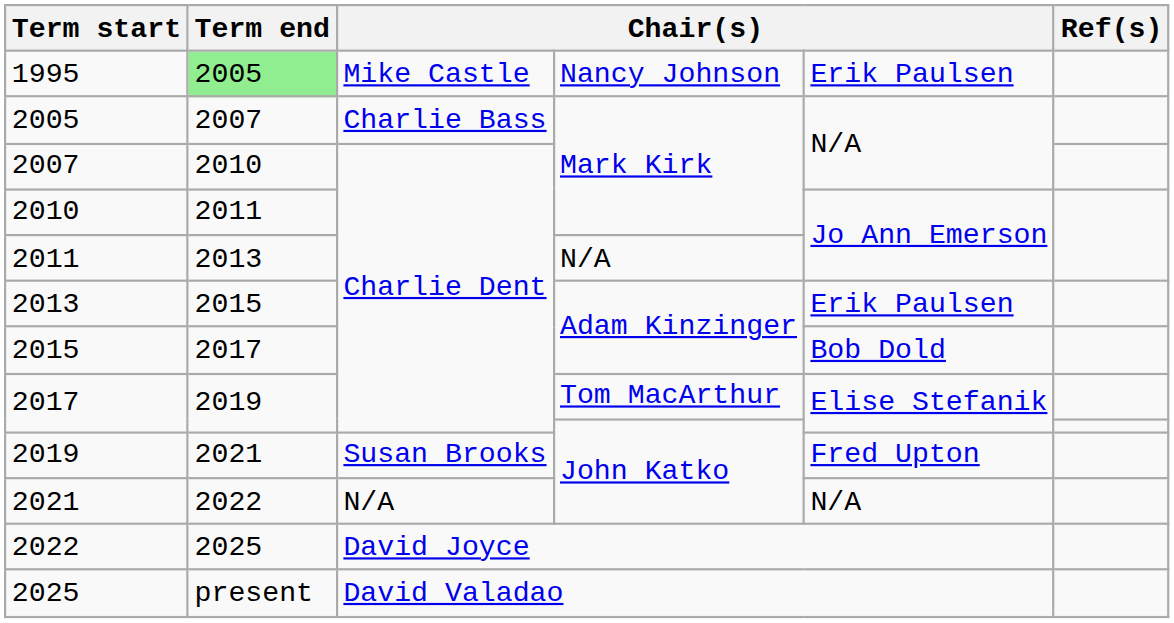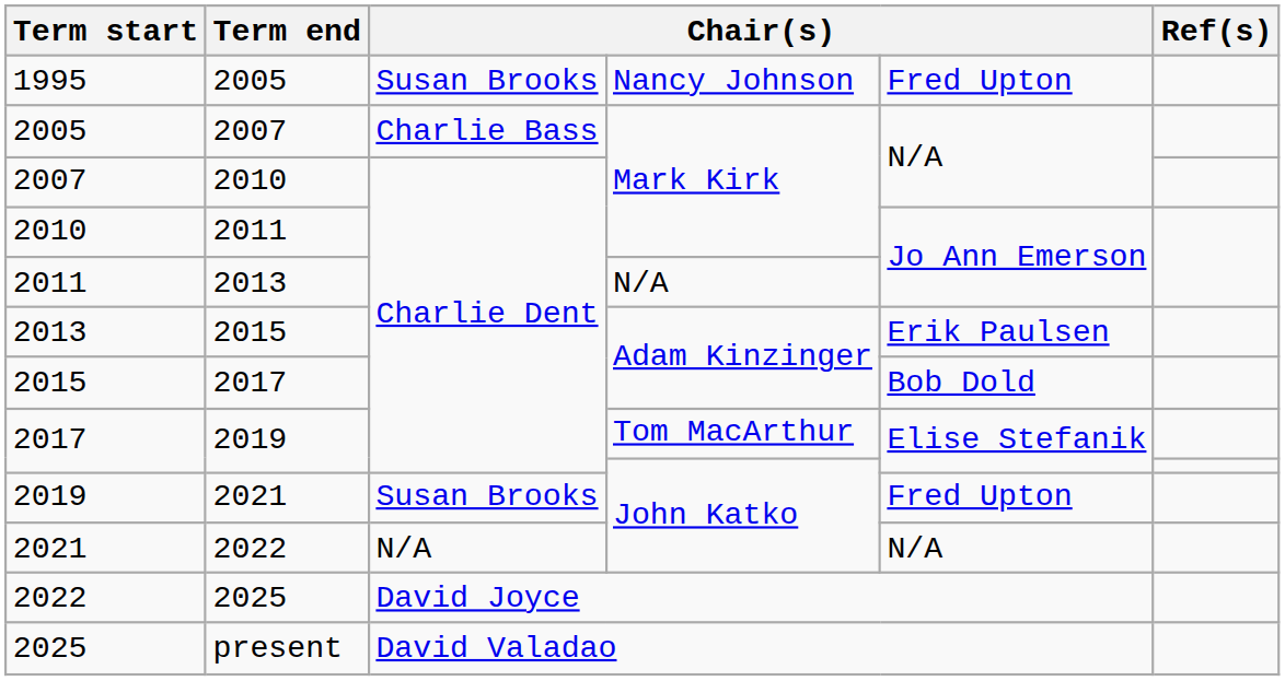1995 | Term end: lightgreen background -> no background
1995 | column 3: Mike Castle -> Susan Brooks
1995 | column 5: Erik Paulsen -> Fred Upton
